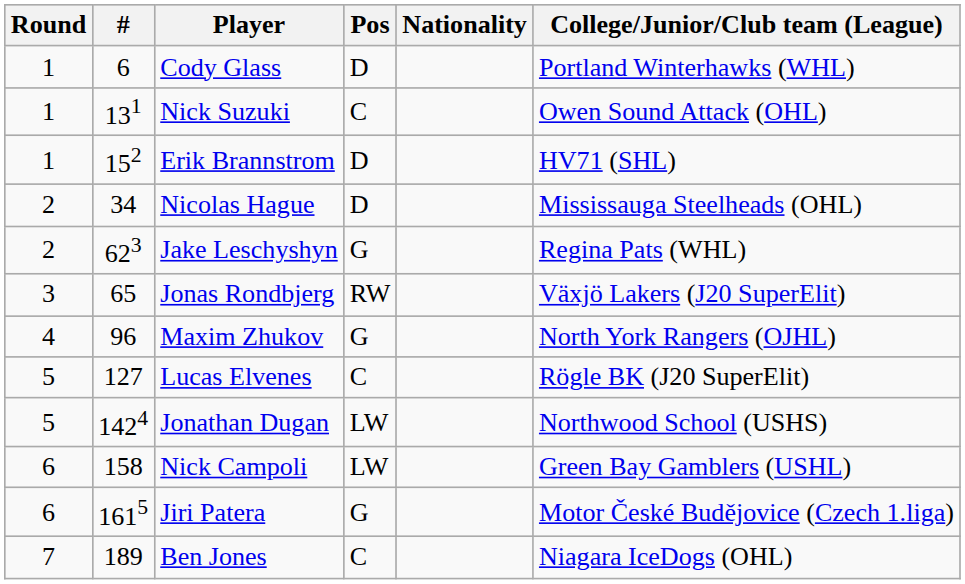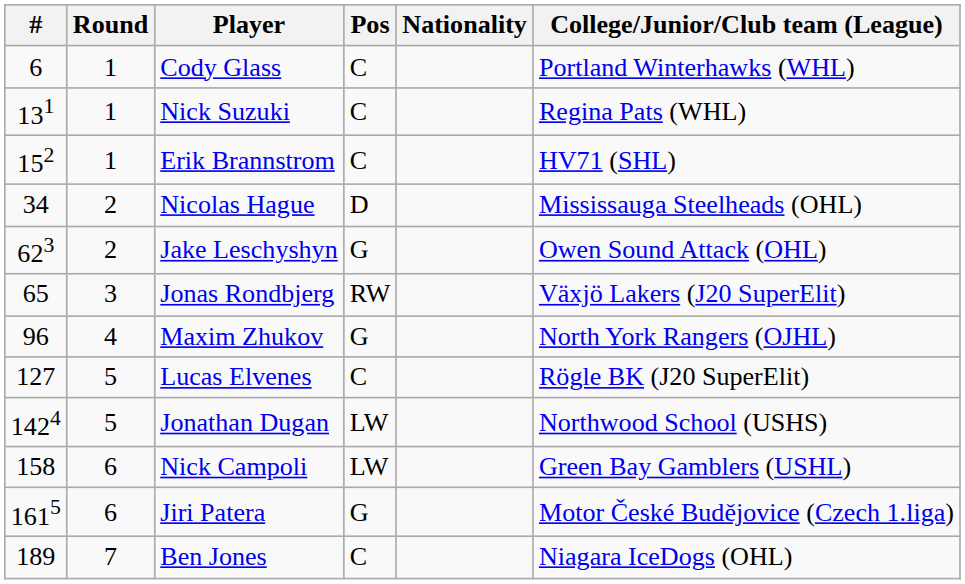columns swapped: Round <-> #
Cody Glass | Pos: D -> C
Nick Suzuki | College/Junior/Club team (League): Owen Sound Attack (OHL) -> Regina Pats (WHL)
Erik Brannstrom | Pos: D -> C
Jake Leschyshyn | College/Junior/Club team (League): Regina Pats (WHL) -> Owen Sound Attack (OHL)
